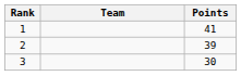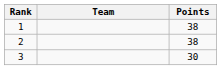1 | Points: 41 -> 38
2 | Points: 39 -> 38
